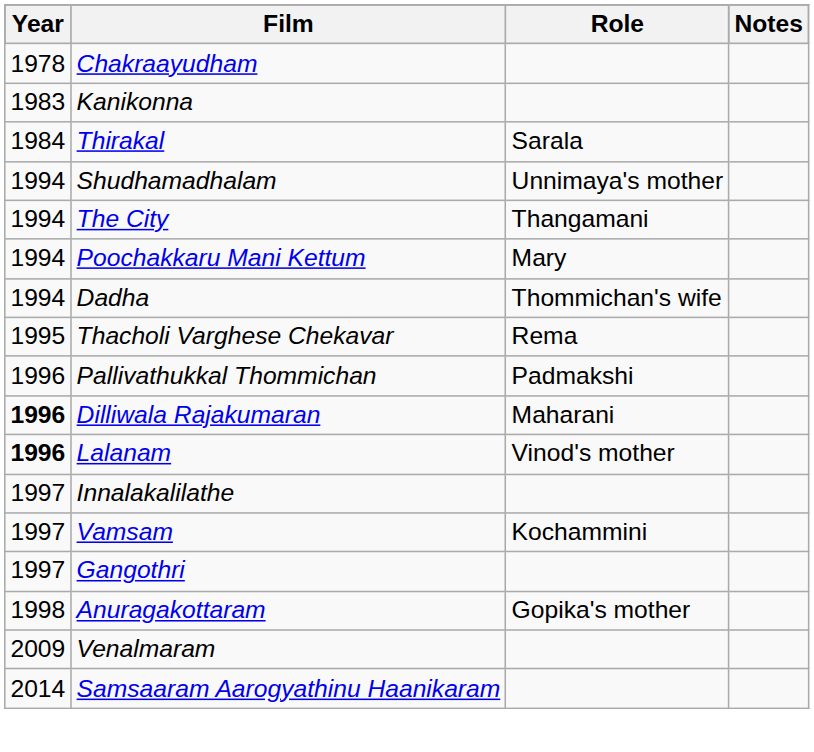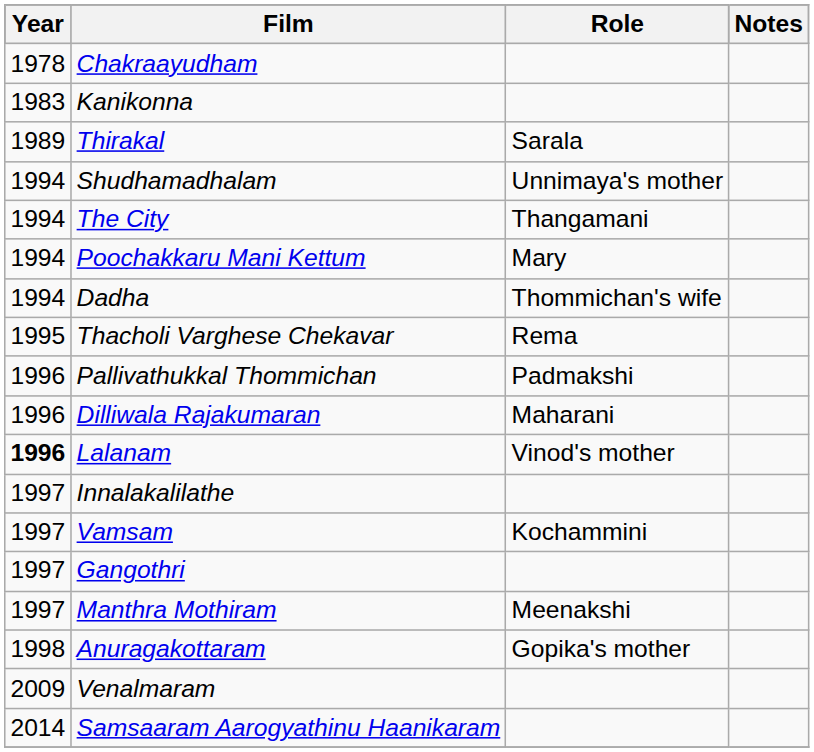Thirakal | Year: 1984 -> 1989
Dilliwala Rajakumaran | Year: bold -> normal
+ row: 1997 | Manthra Mothiram | Meenakshi
